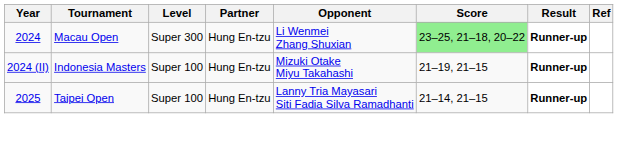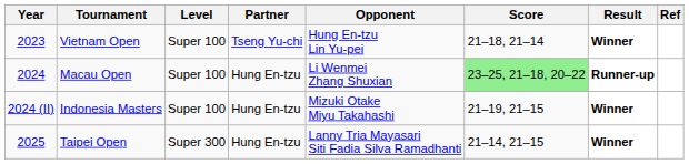+ row: 2023 | Vietnam Open | Super 100 | Tseng Yu-chi | Hung En-tzu Lin Yu-pei | 21–18, 21–14 | Winner
Macau Open | Level: Super 300 -> Super 100
Indonesia Masters | Result: Runner-up -> Winner
Taipei Open | Level: Super 100 -> Super 300
Taipei Open | Result: Runner-up -> Winner
